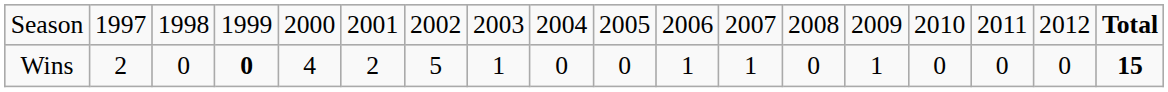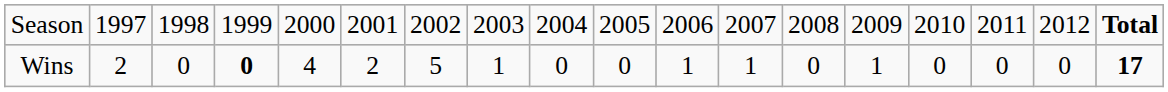Wins | column 18: 15 -> 17
